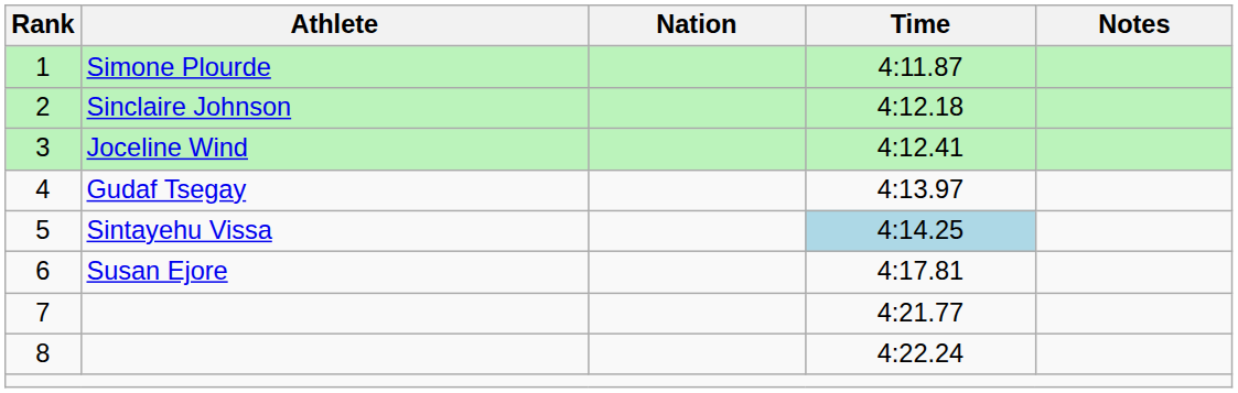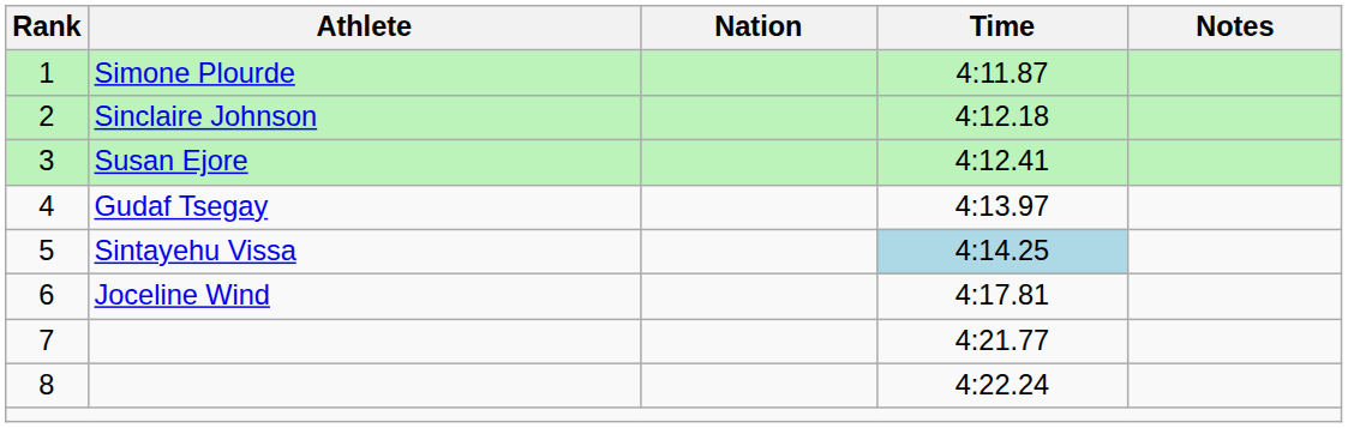3 | Athlete: Joceline Wind -> Susan Ejore
6 | Athlete: Susan Ejore -> Joceline Wind
